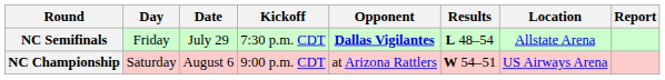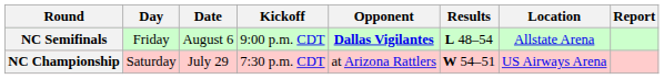NC Semifinals | Date: July 29 -> August 6
NC Semifinals | Kickoff: 7:30 p.m. CDT -> 9:00 p.m. CDT
NC Championship | Date: August 6 -> July 29
NC Championship | Kickoff: 9:00 p.m. CDT -> 7:30 p.m. CDT
